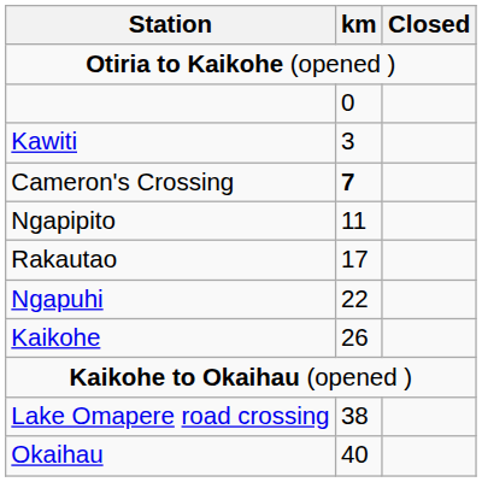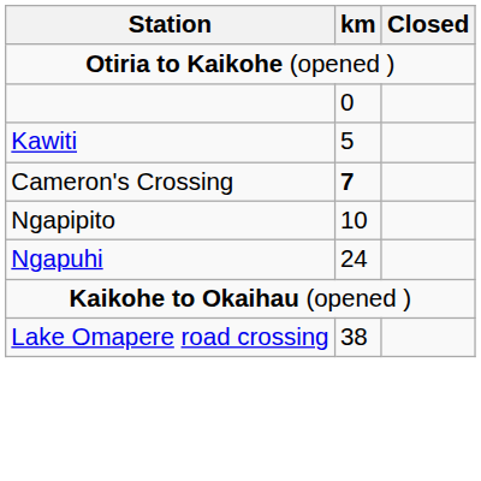Kawiti | km: 3 -> 5
Ngapipito | km: 11 -> 10
- row: Rakautao | 17
Ngapuhi | km: 22 -> 24
- row: Kaikohe | 26
- row: Okaihau | 40
